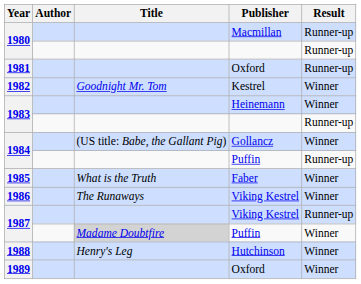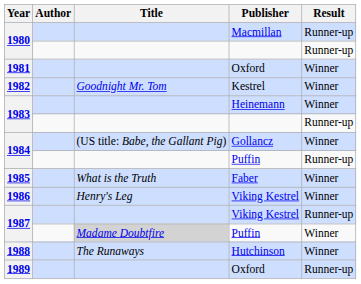1981 | Result: Runner-up -> Winner
1986 | Title: The Runaways -> Henry's Leg
1988 | Title: Henry's Leg -> The Runaways
1989 | Result: Winner -> Runner-up
